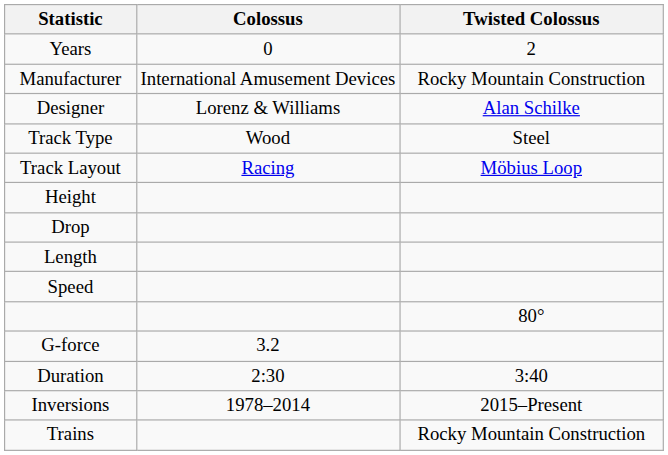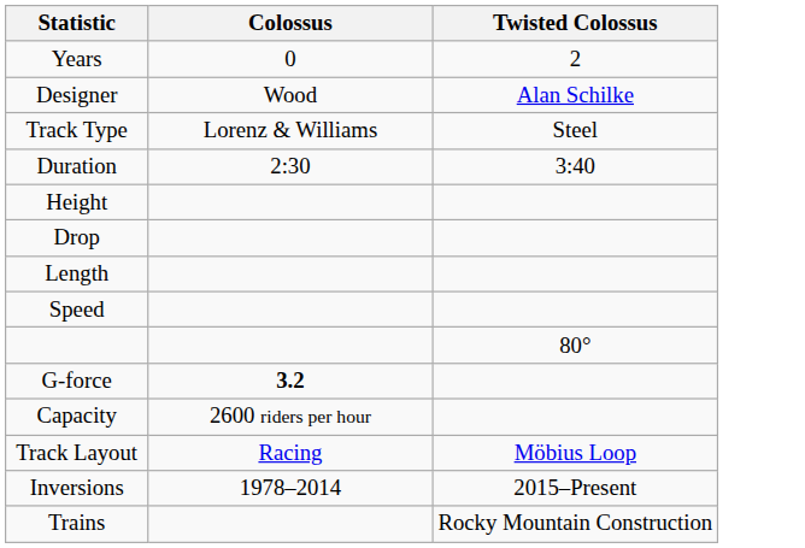- row: Manufacturer | International Amusement Devices | Rocky Mountain Construction
Designer | Colossus: Lorenz & Williams -> Wood
Track Type | Colossus: Wood -> Lorenz & Williams
rows swapped: Track Layout <-> Duration
G-force | Colossus: normal -> bold
+ row: Capacity | 2600 riders per hour
